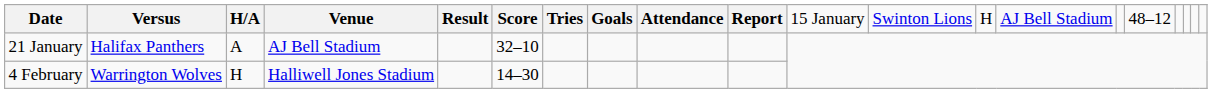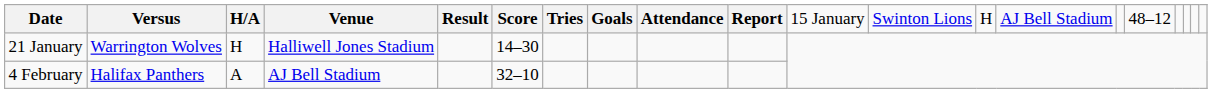21 January | column 2: Halifax Panthers -> Warrington Wolves
21 January | column 3: A -> H
21 January | column 4: AJ Bell Stadium -> Halliwell Jones Stadium
21 January | column 6: 32–10 -> 14–30
4 February | column 2: Warrington Wolves -> Halifax Panthers
4 February | column 3: H -> A
4 February | column 4: Halliwell Jones Stadium -> AJ Bell Stadium
4 February | column 6: 14–30 -> 32–10
